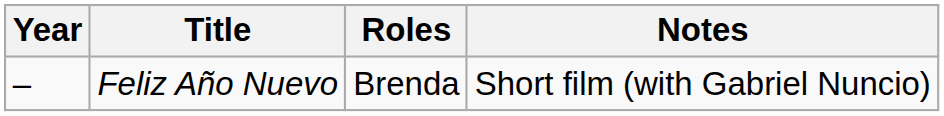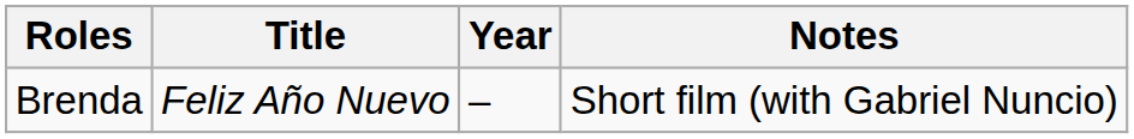columns swapped: Year <-> Roles
